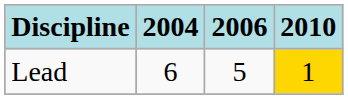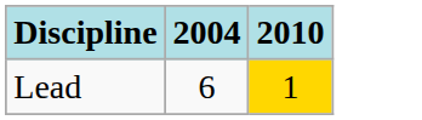- column: 2006 | 5
